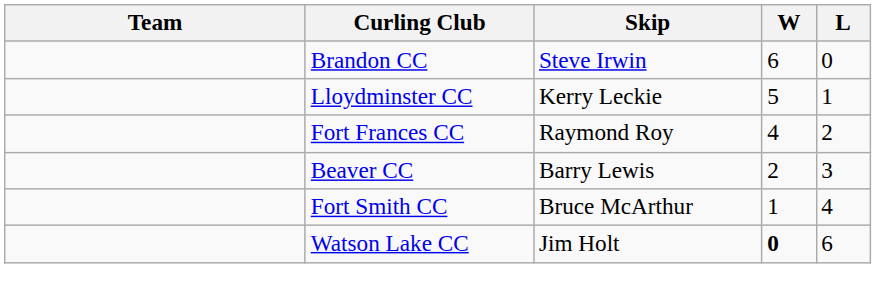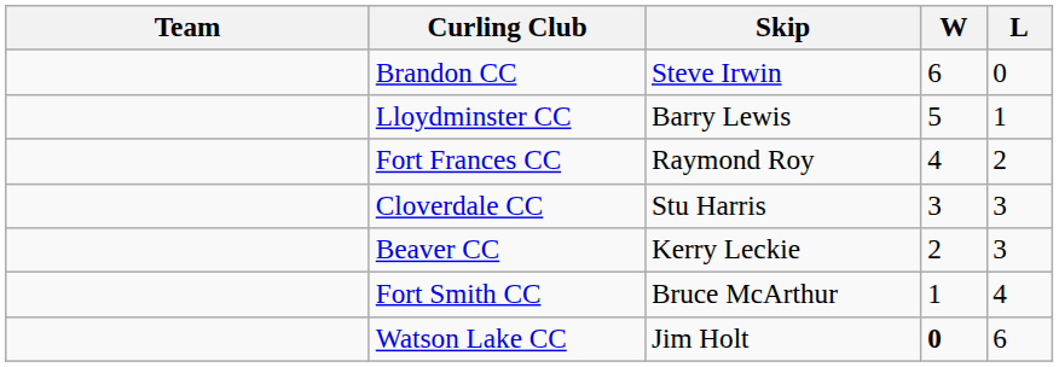Lloydminster CC | Skip: Kerry Leckie -> Barry Lewis
+ row: Cloverdale CC | Stu Harris | 3 | 3
Beaver CC | Skip: Barry Lewis -> Kerry Leckie
